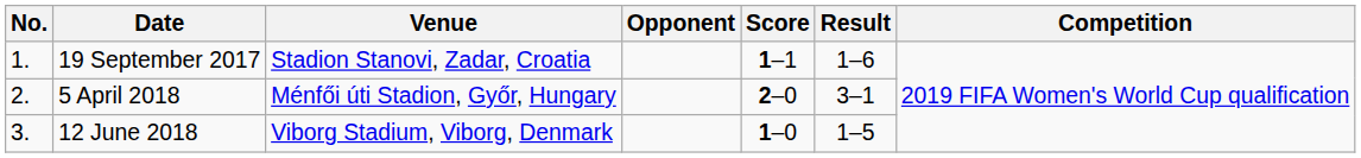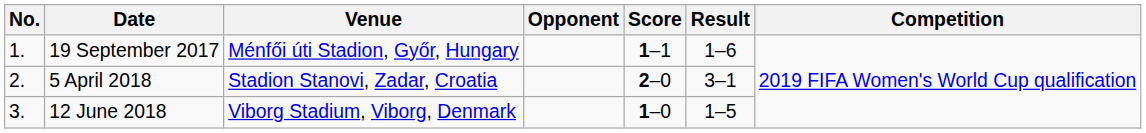19 September 2017 | Venue: Stadion Stanovi, Zadar, Croatia -> Ménfői úti Stadion, Győr, Hungary
5 April 2018 | Venue: Ménfői úti Stadion, Győr, Hungary -> Stadion Stanovi, Zadar, Croatia
